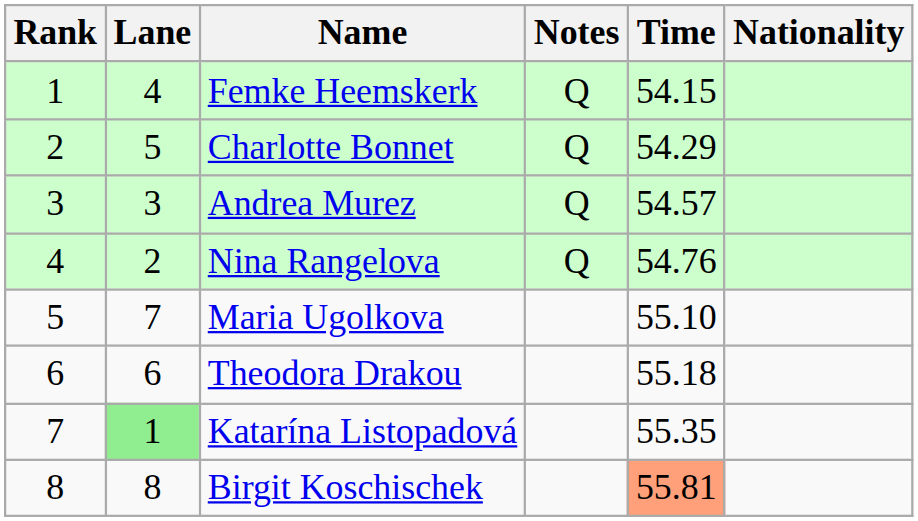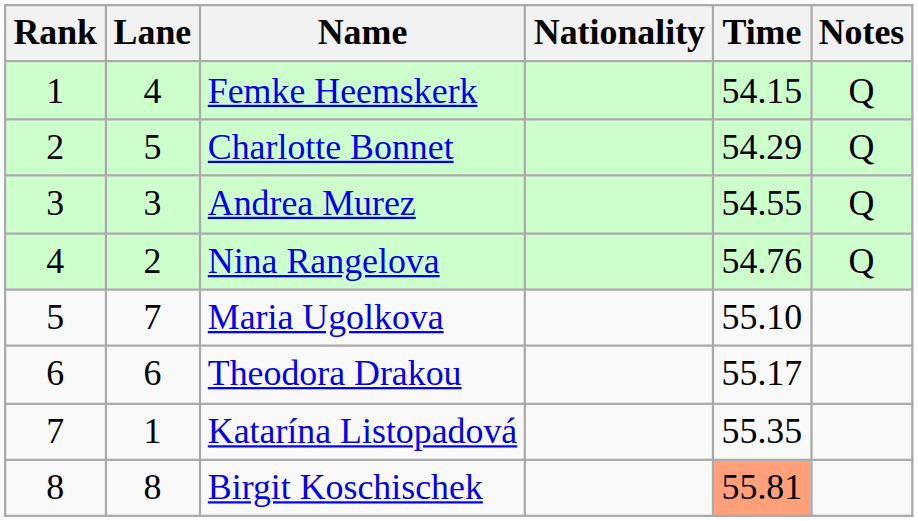columns swapped: Nationality <-> Notes
Andrea Murez | Time: 54.57 -> 54.55
Theodora Drakou | Time: 55.18 -> 55.17
Katarína Listopadová | Lane: lightgreen background -> no background
